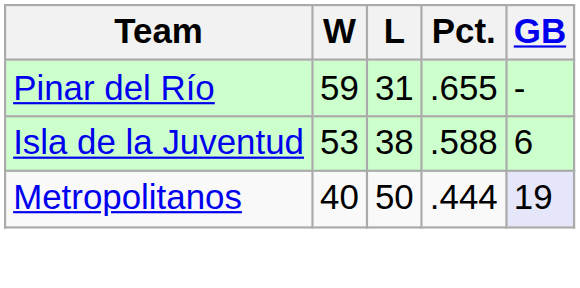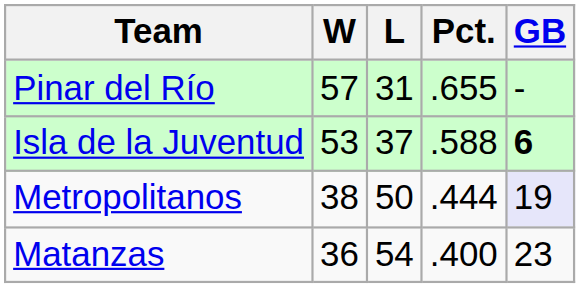Pinar del Río | W: 59 -> 57
Isla de la Juventud | L: 38 -> 37
Isla de la Juventud | GB: normal -> bold
Metropolitanos | W: 40 -> 38
+ row: Matanzas | 36 | 54 | .400 | 23
